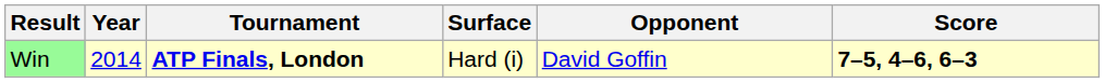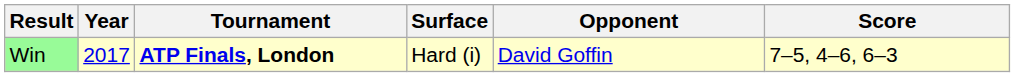Win | Year: 2014 -> 2017
Win | Score: bold -> normal
